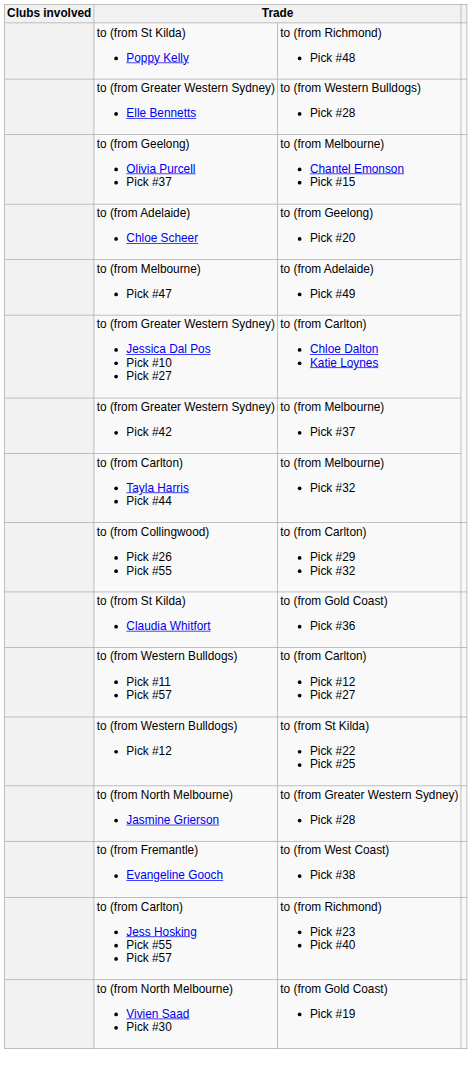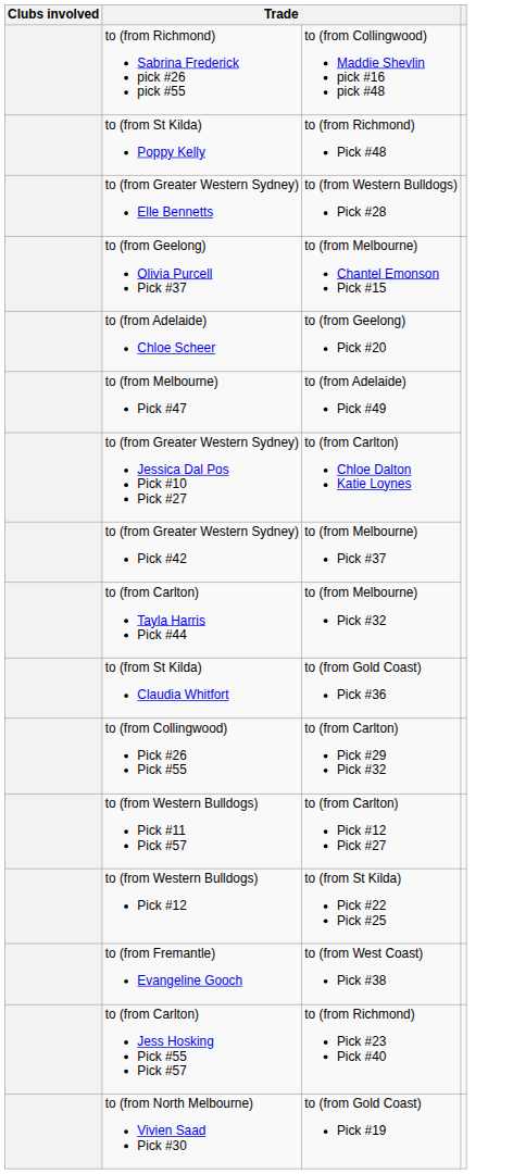+ row: to (from Richmond) Sabrina Frederick pick #26 pick #55 | to (from Collingwood) Maddie Shevlin pick #16 pick #48
rows swapped: to (from St Kilda) Claudia Whitfort <-> to (from Collingwood) Pick #26 Pick #55
- row: to (from North Melbourne) Jasmine Grierson | to (from Greater Western Sydney) Pick #28
